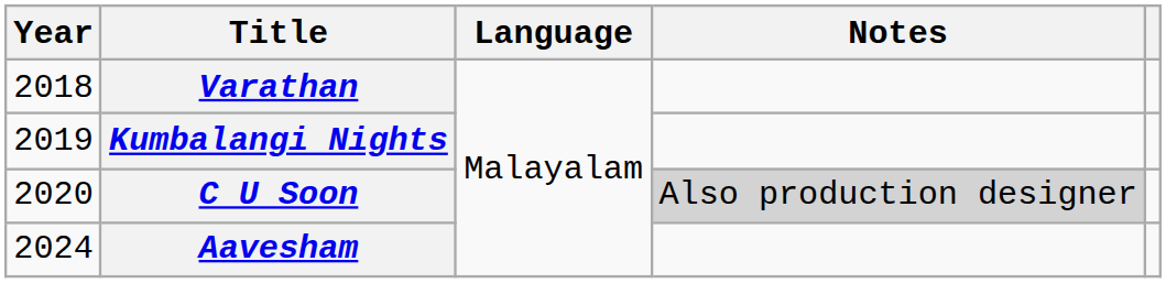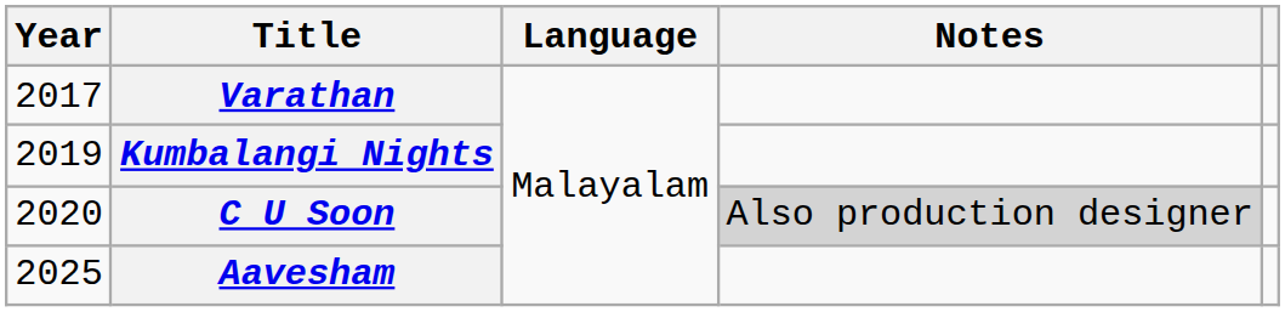Varathan | Year: 2018 -> 2017
Aavesham | Year: 2024 -> 2025
